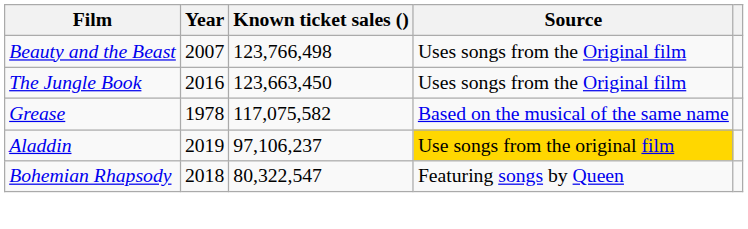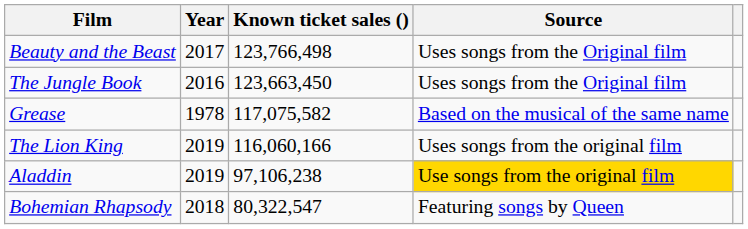Beauty and the Beast | Year: 2007 -> 2017
+ row: The Lion King | 2019 | 116,060,166 | Uses songs from the original film
Aladdin | Known ticket sales (): 97,106,237 -> 97,106,238
